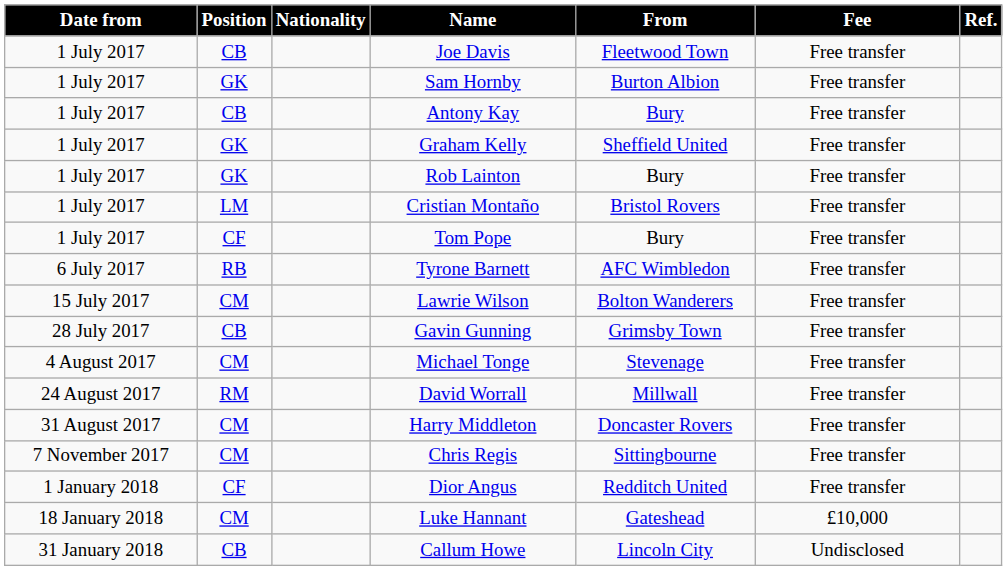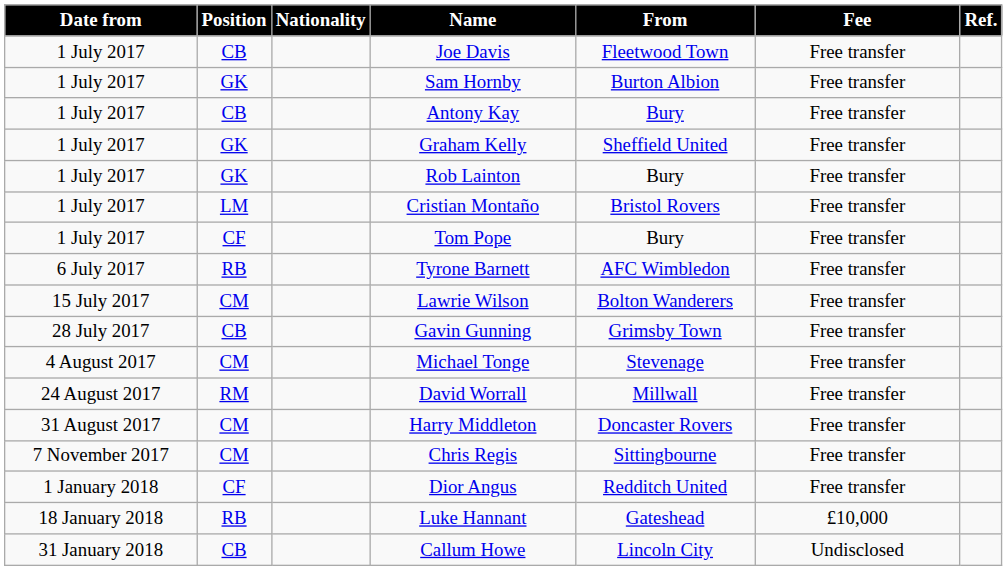Luke Hannant | Position: CM -> RB
